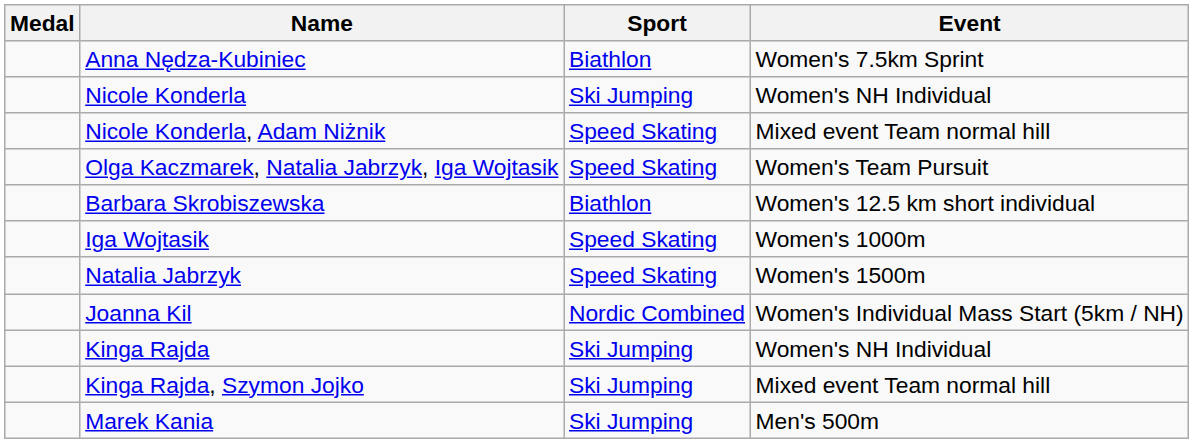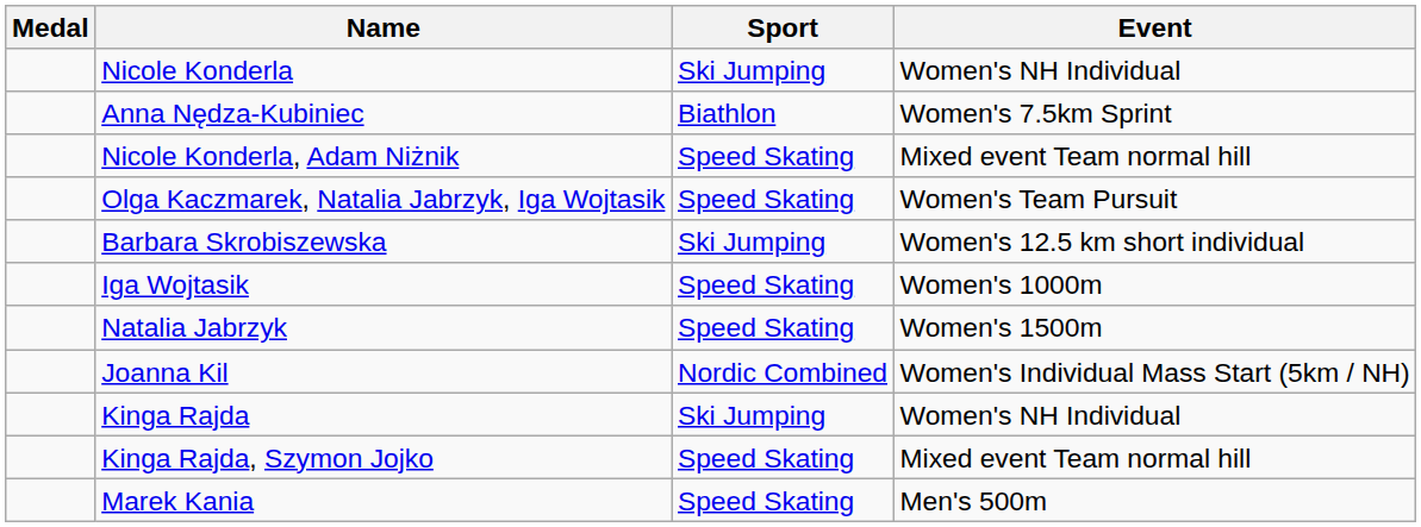rows swapped: Nicole Konderla <-> Anna Nędza-Kubiniec
Barbara Skrobiszewska | Sport: Biathlon -> Ski Jumping
Kinga Rajda, Szymon Jojko | Sport: Ski Jumping -> Speed Skating
Marek Kania | Sport: Ski Jumping -> Speed Skating
